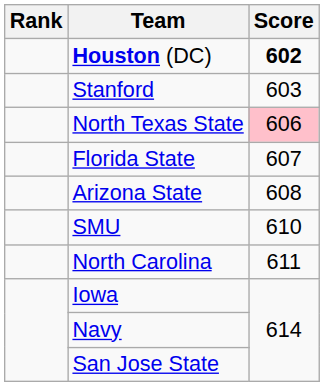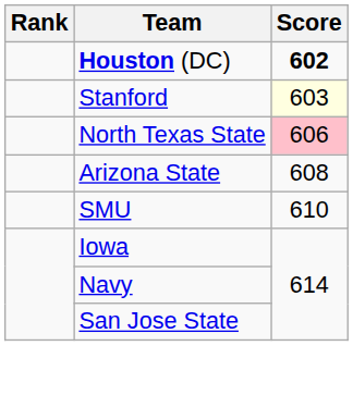Stanford | Score: no background -> lightyellow background
- row: Florida State | 607
- row: North Carolina | 611
